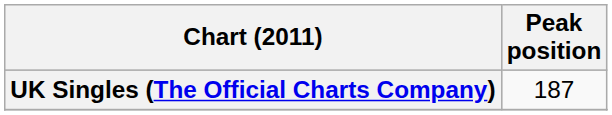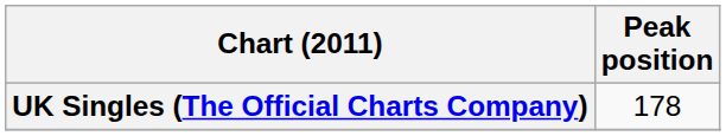UK Singles (The Official Charts Company) | Peak position: 187 -> 178
